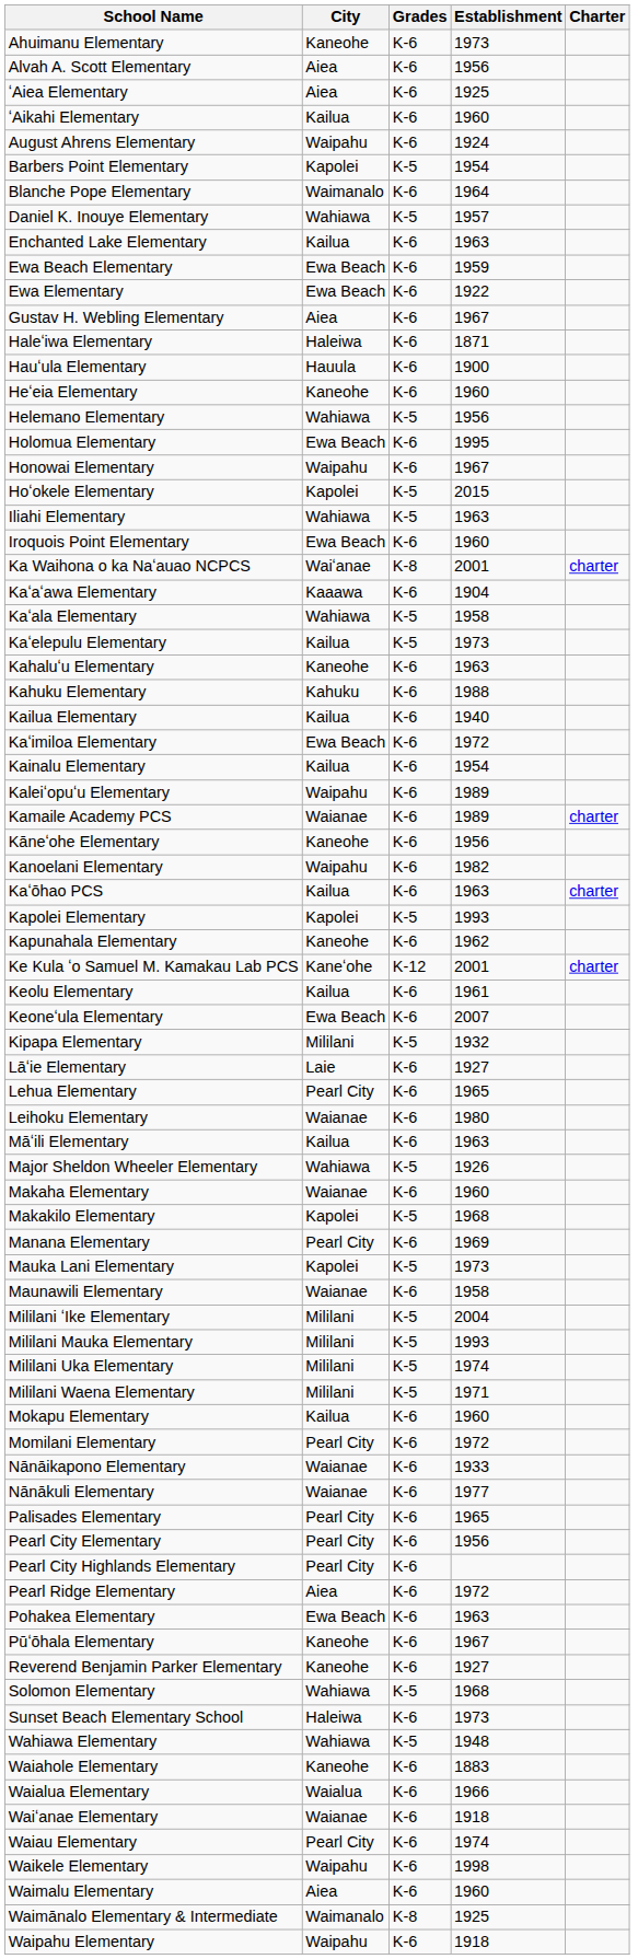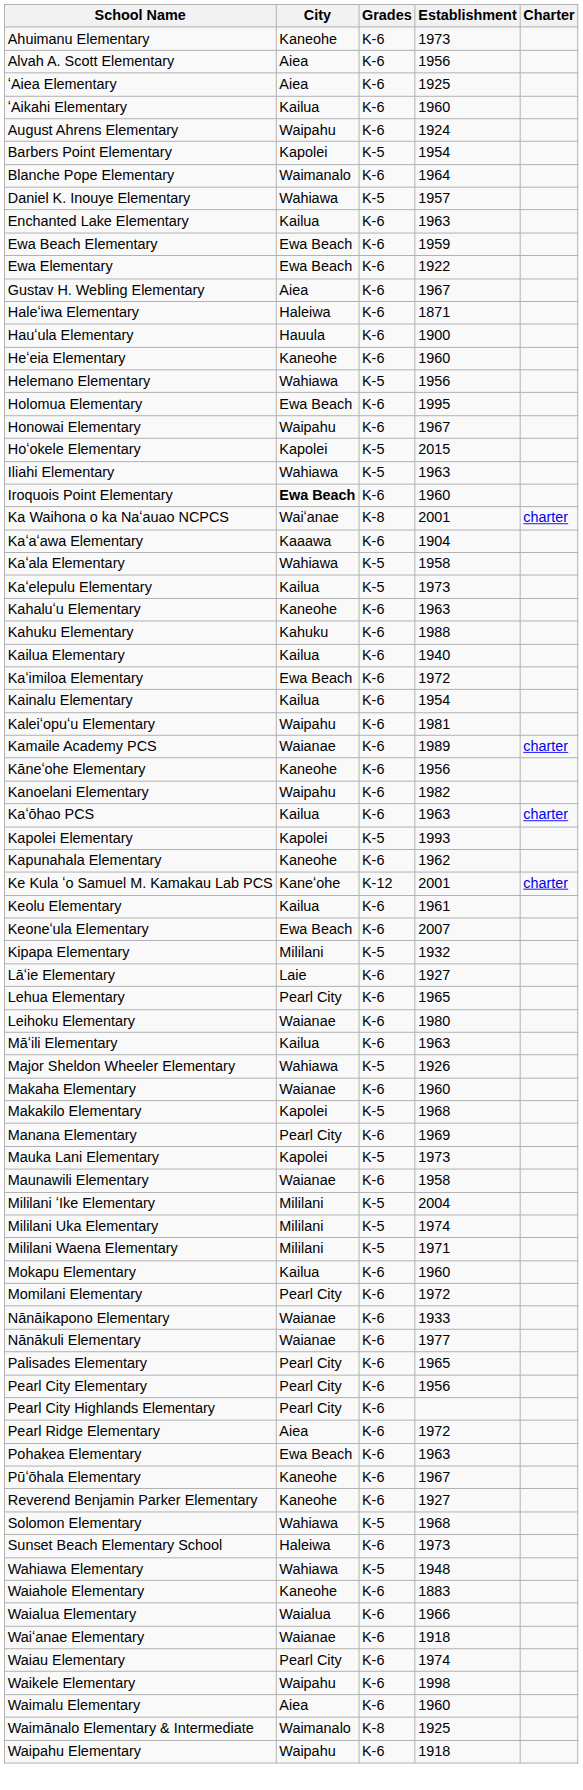Iroquois Point Elementary | City: normal -> bold
Kaleiʻopuʻu Elementary | Establishment: 1989 -> 1981
- row: Mililani Mauka Elementary | Mililani | K-5 | 1993
